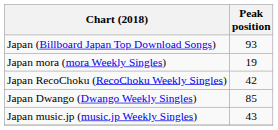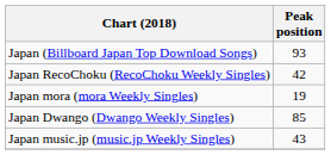rows swapped: Japan RecoChoku (RecoChoku Weekly Singles) <-> Japan mora (mora Weekly Singles)
